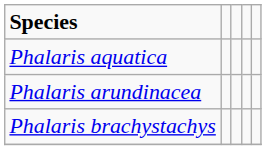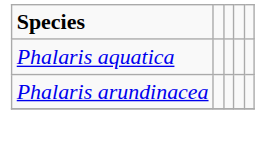- row: Phalaris brachystachys
